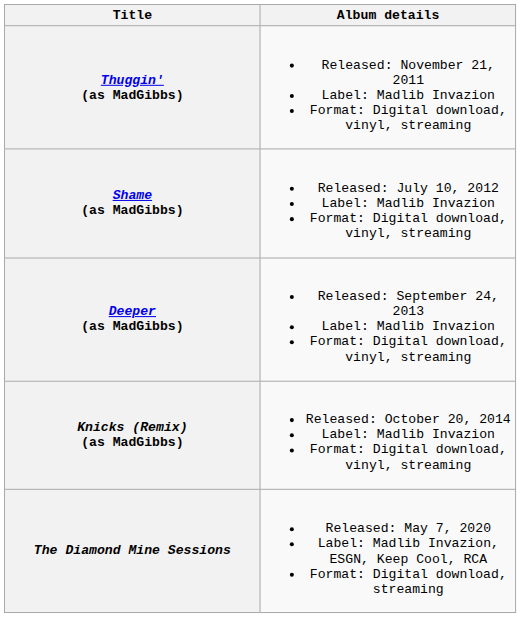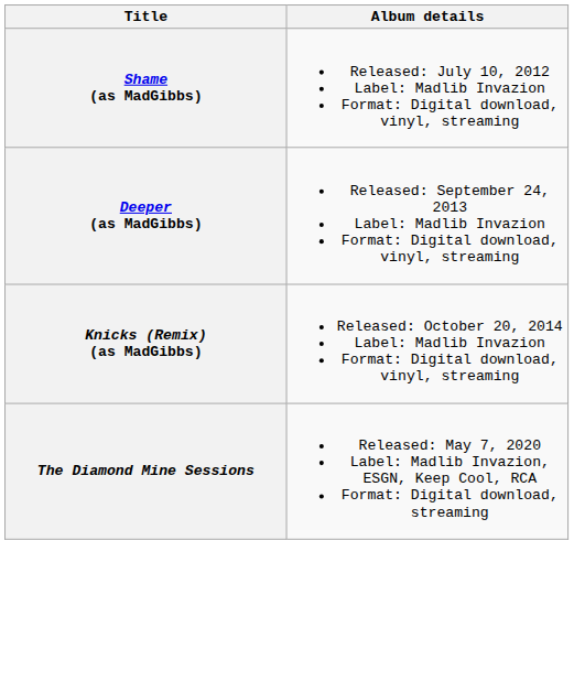- row: Thuggin' (as MadGibbs) | Released: November 21, 2011 Label: Madlib Invazion Format: Digital download, vinyl, streaming
